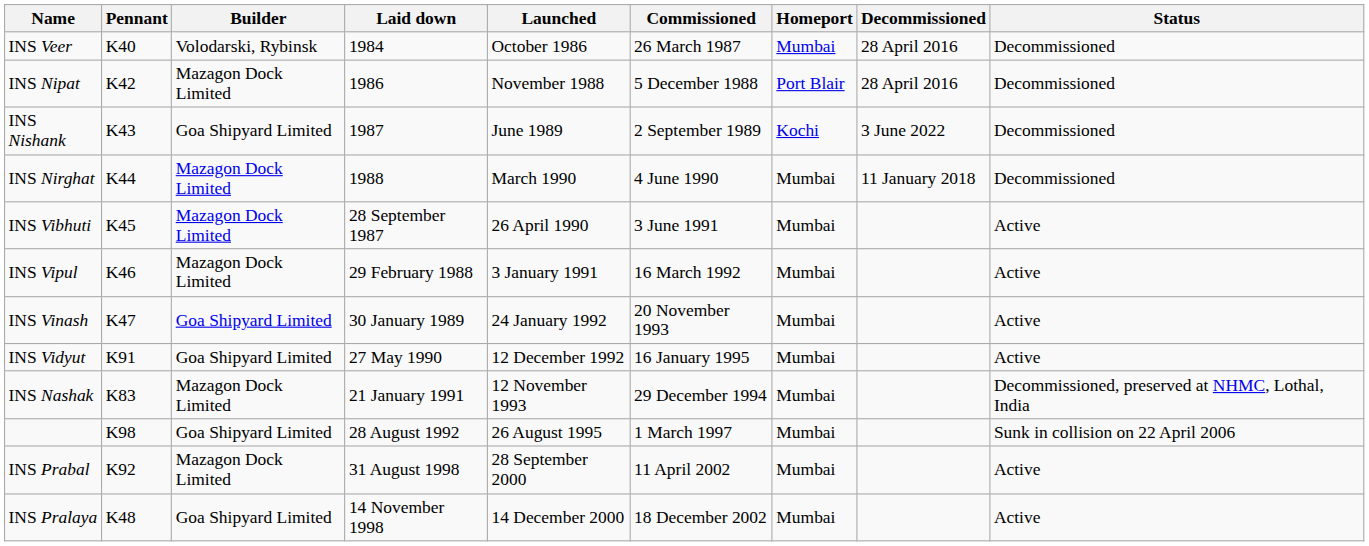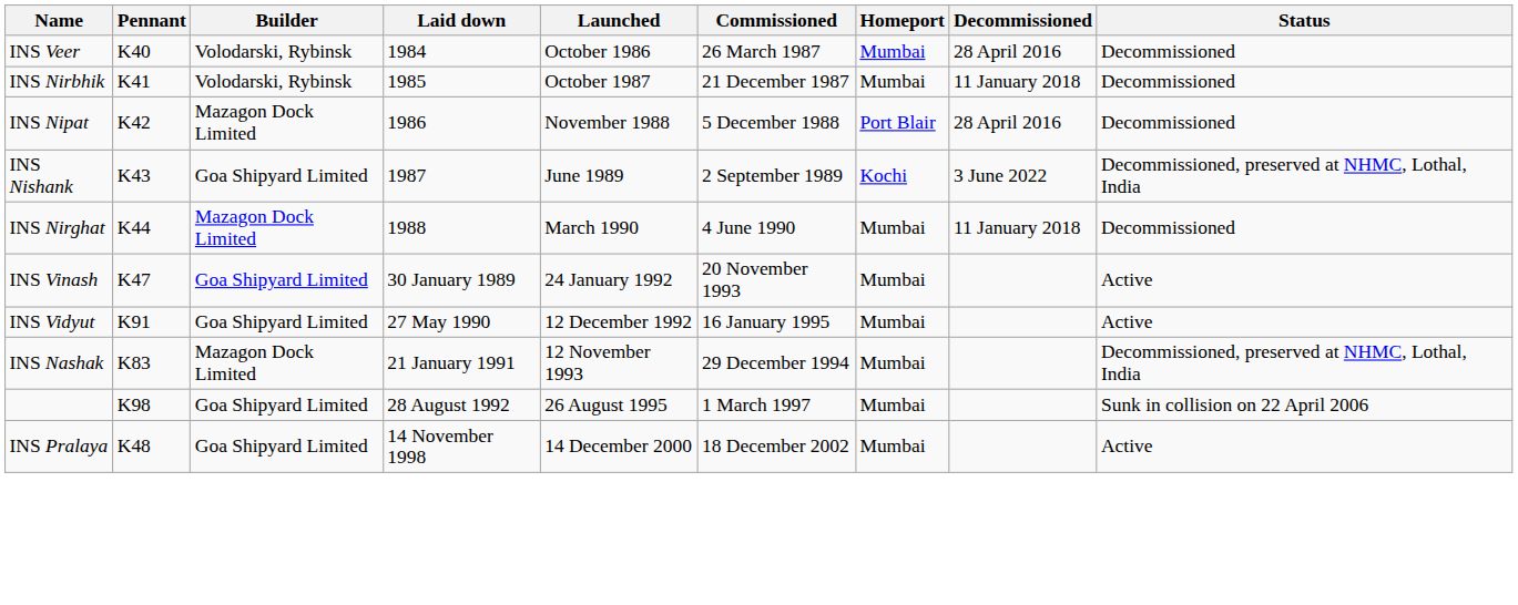+ row: INS Nirbhik | K41 | Volodarski, Rybinsk | 1985 | October 1987 | 21 December 1987 | Mumbai | 11 January 2018 | Decommissioned
INS Nishank | Status: Decommissioned -> Decommissioned, preserved at NHMC, Lothal, India
- row: INS Vibhuti | K45 | Mazagon Dock Limited | 28 September 1987 | 26 April 1990 | 3 June 1991 | Mumbai | Active
- row: INS Vipul | K46 | Mazagon Dock Limited | 29 February 1988 | 3 January 1991 | 16 March 1992 | Mumbai | Active
- row: INS Prabal | K92 | Mazagon Dock Limited | 31 August 1998 | 28 September 2000 | 11 April 2002 | Mumbai | Active
